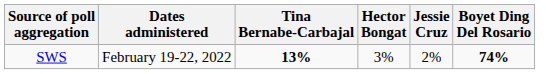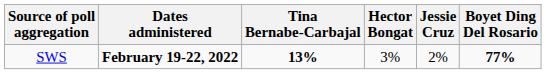SWS | Dates administered: normal -> bold
SWS | Boyet Ding Del Rosario: 74% -> 77%
